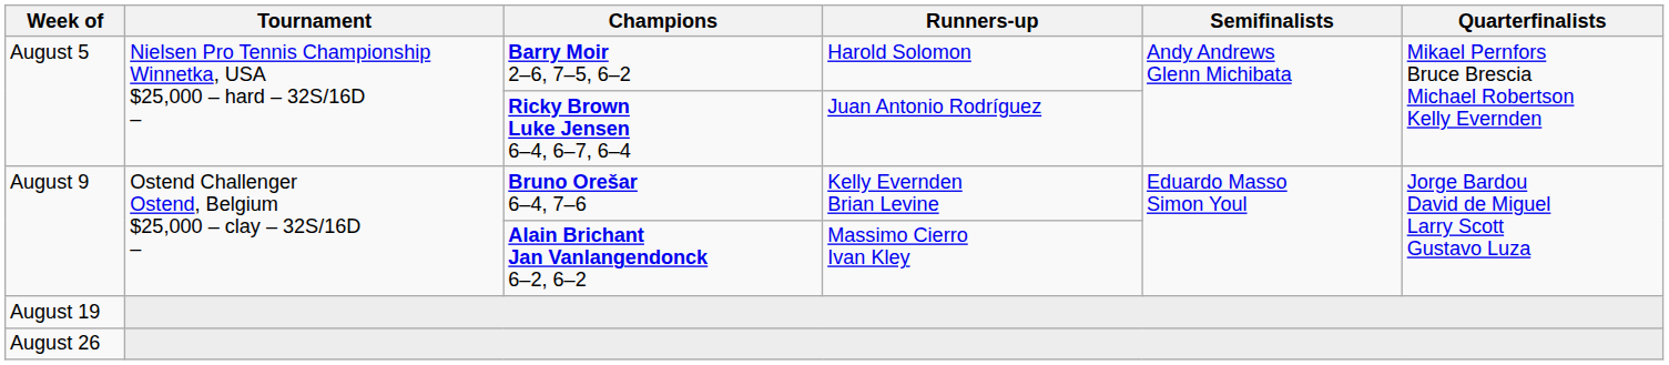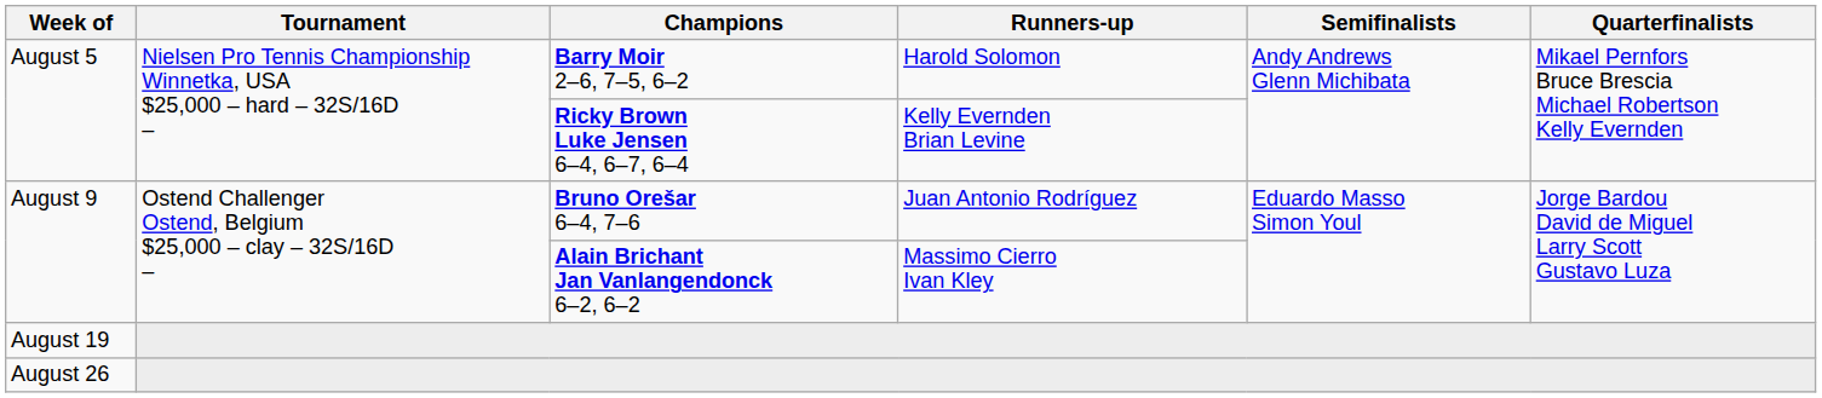Ricky Brown Luke Jensen 6–4, 6–7, 6–4 | Runners-up: Juan Antonio Rodríguez -> Kelly Evernden Brian Levine
Bruno Orešar 6–4, 7–6 | Runners-up: Kelly Evernden Brian Levine -> Juan Antonio Rodríguez
